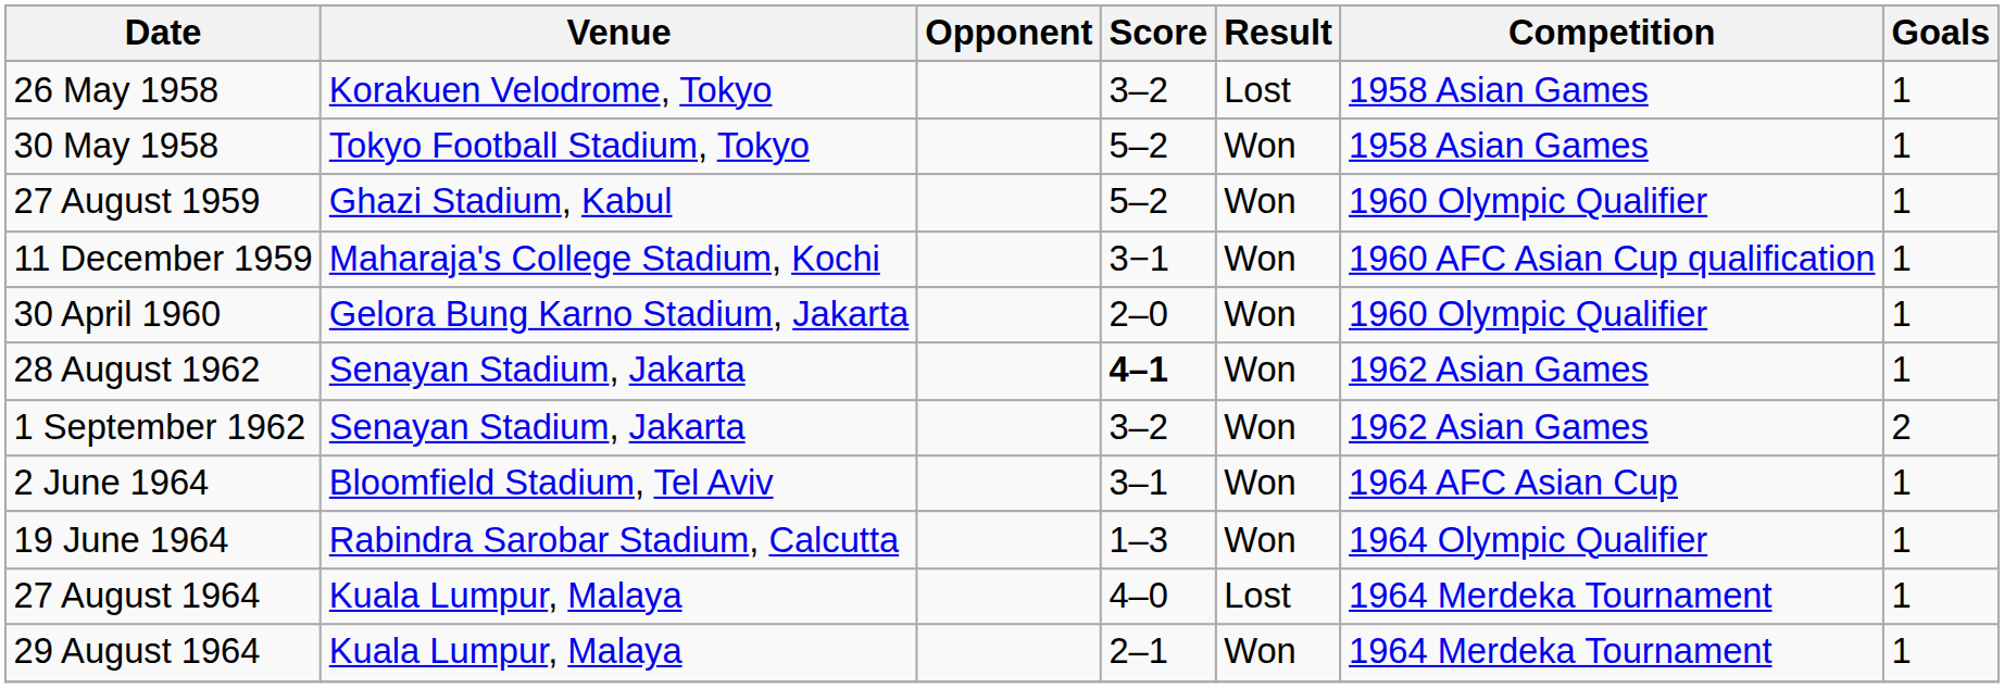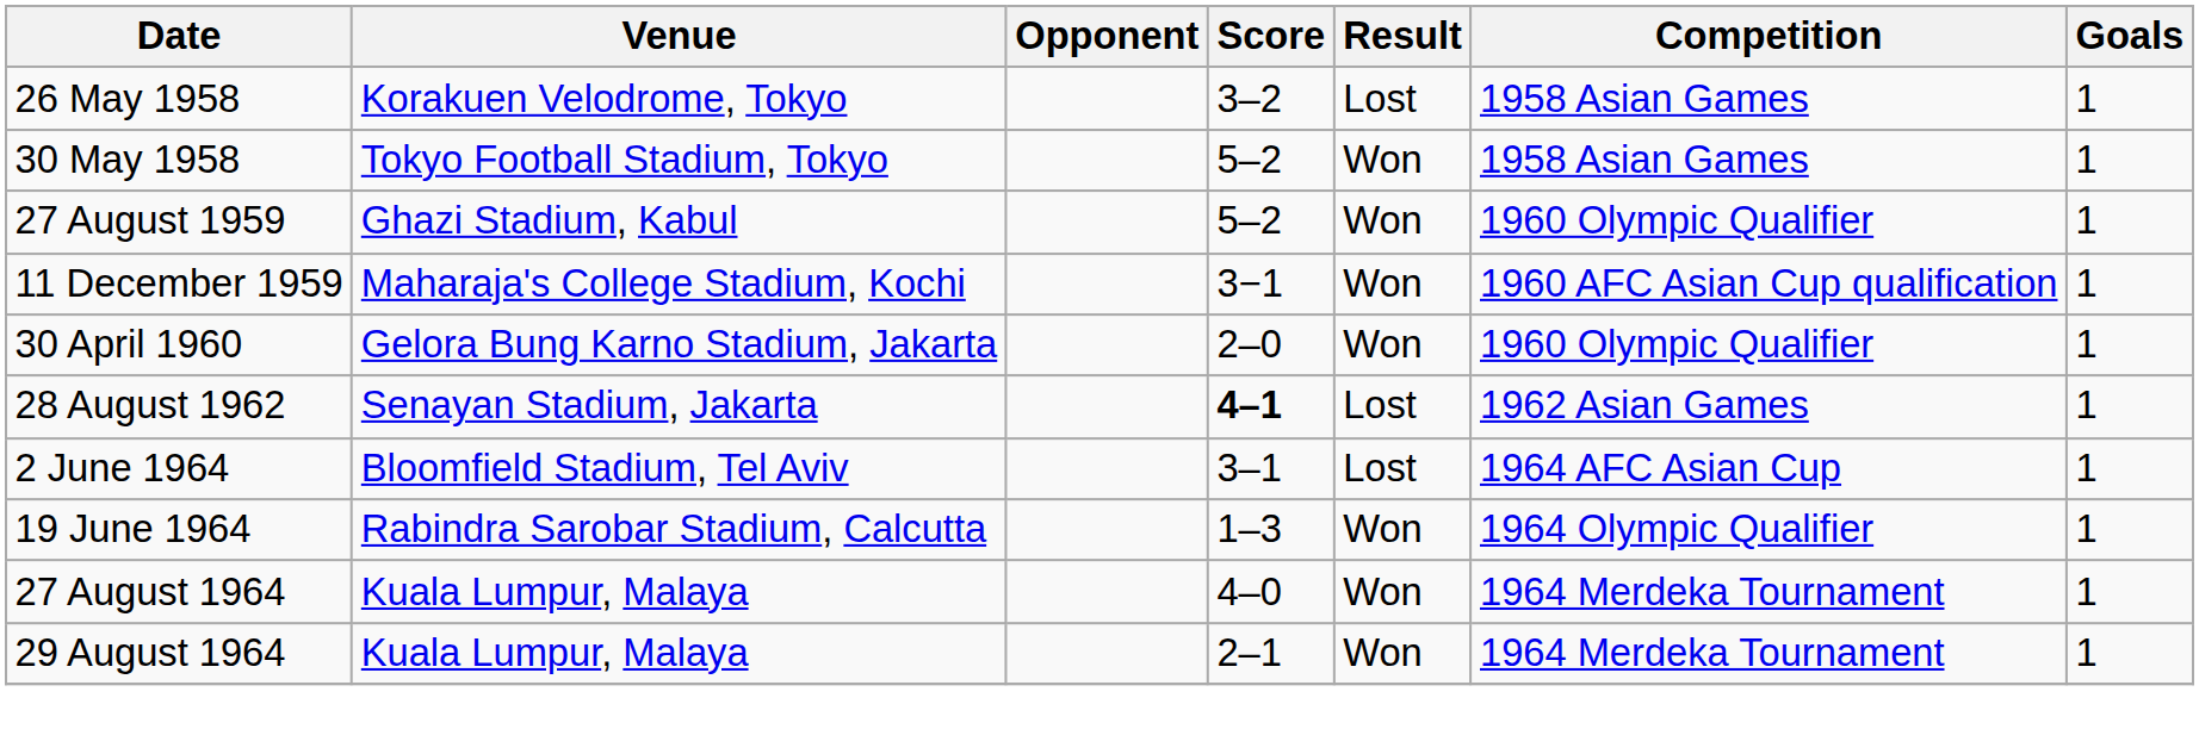28 August 1962 | Result: Won -> Lost
- row: 1 September 1962 | Senayan Stadium, Jakarta | 3–2 | Won | 1962 Asian Games | 2
2 June 1964 | Result: Won -> Lost
27 August 1964 | Result: Lost -> Won
